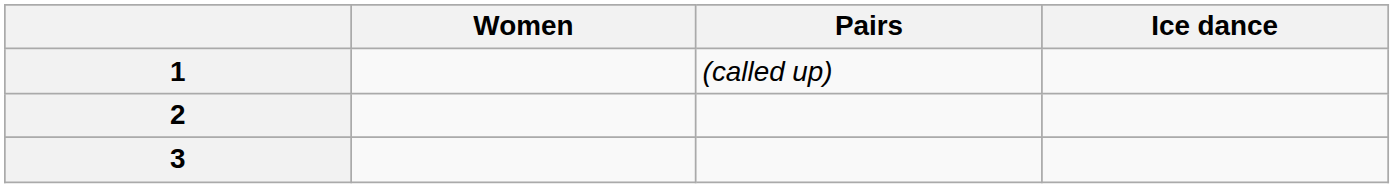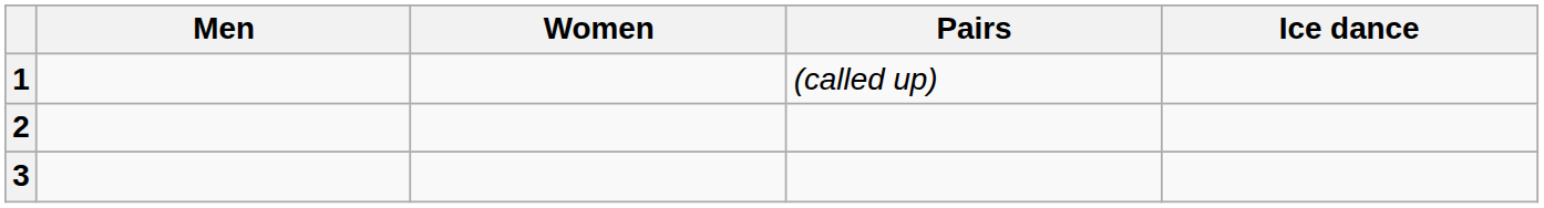+ column: Men
